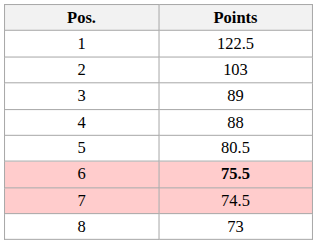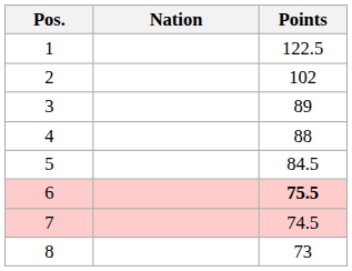+ column: Nation
2 | Points: 103 -> 102
5 | Points: 80.5 -> 84.5
